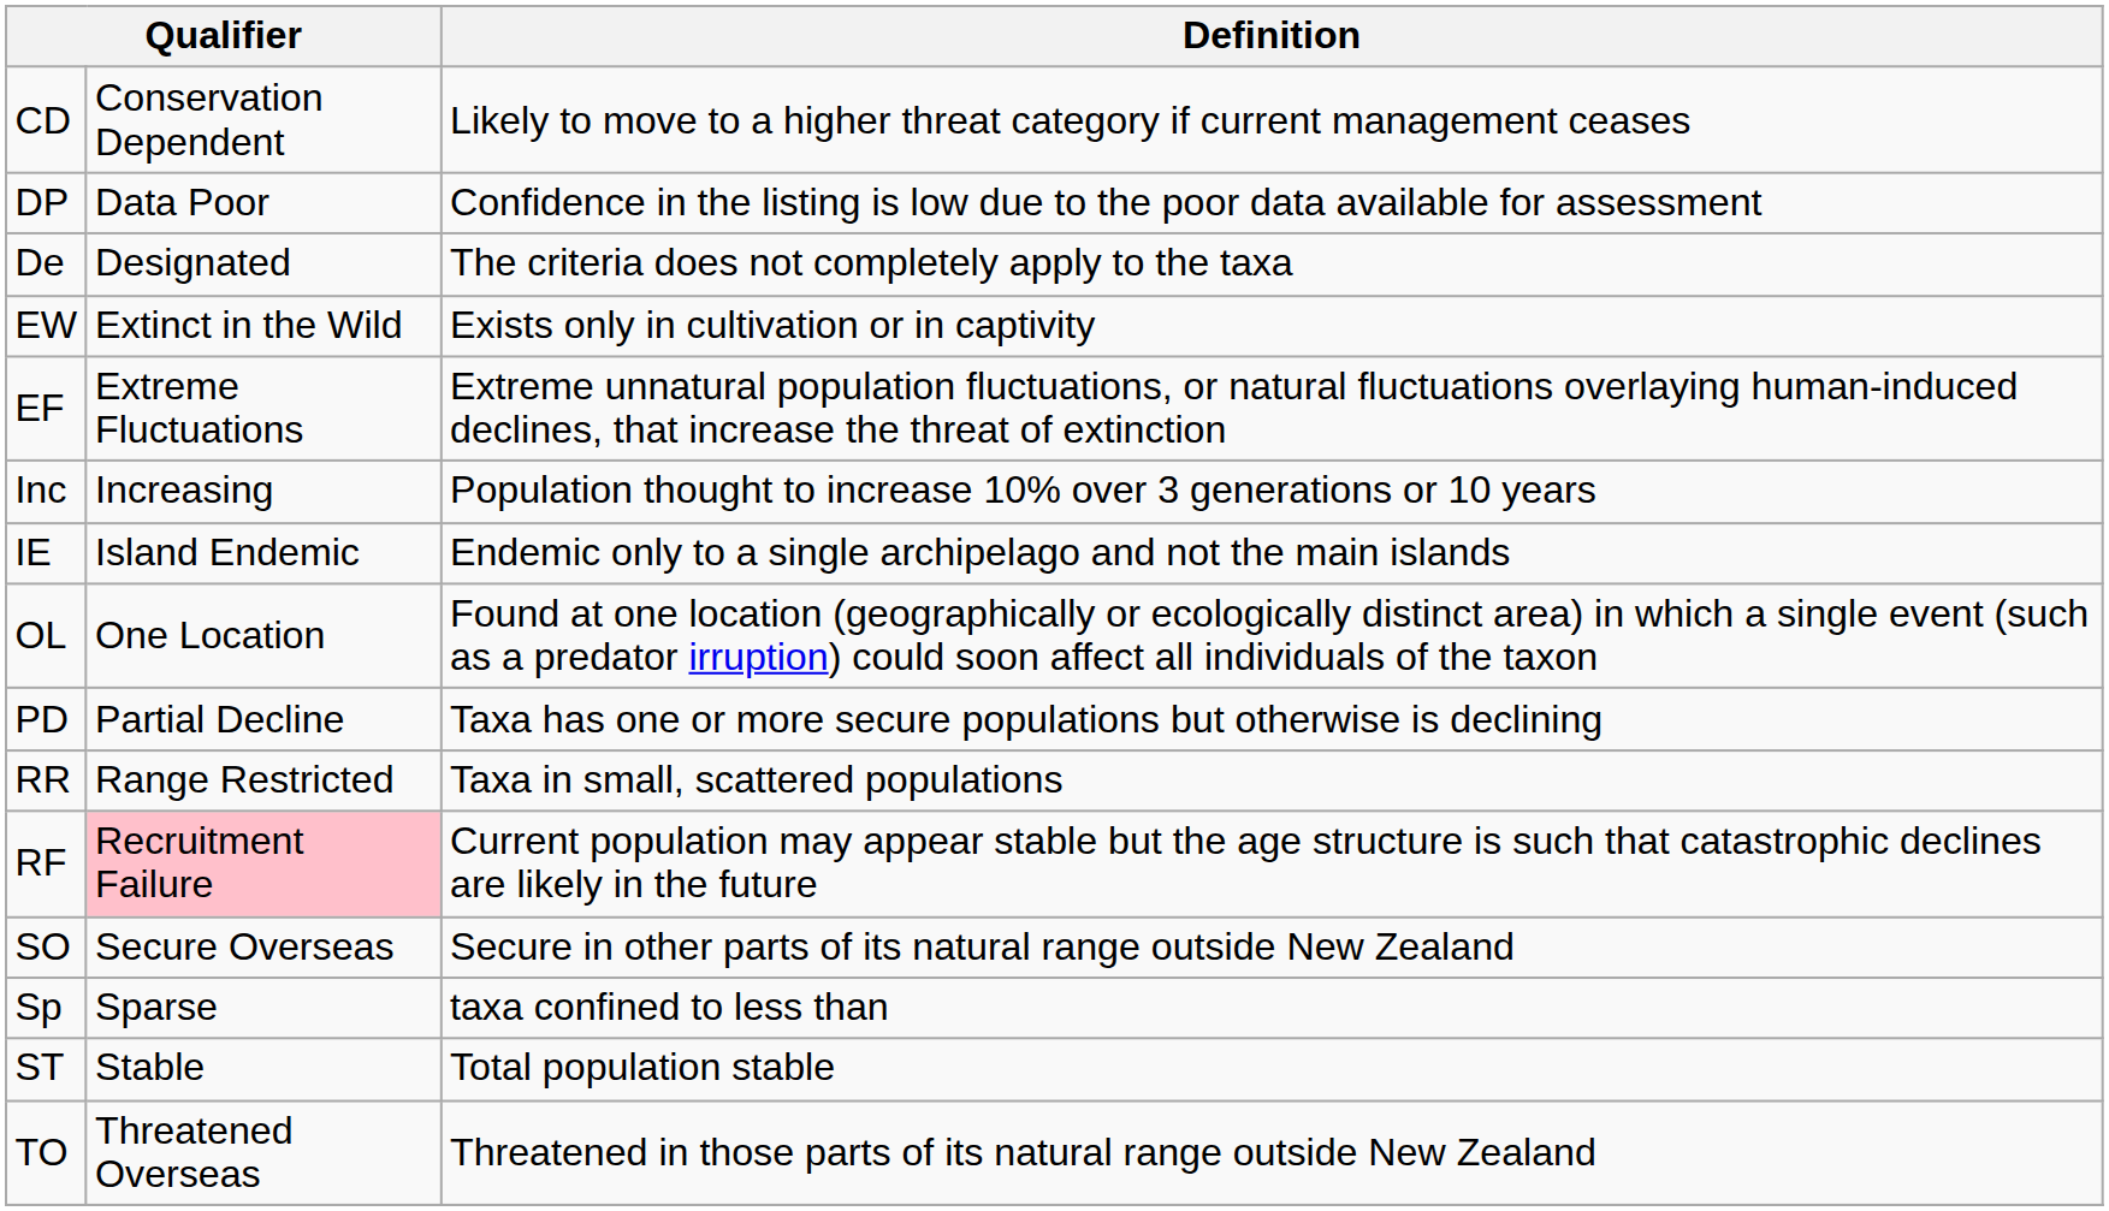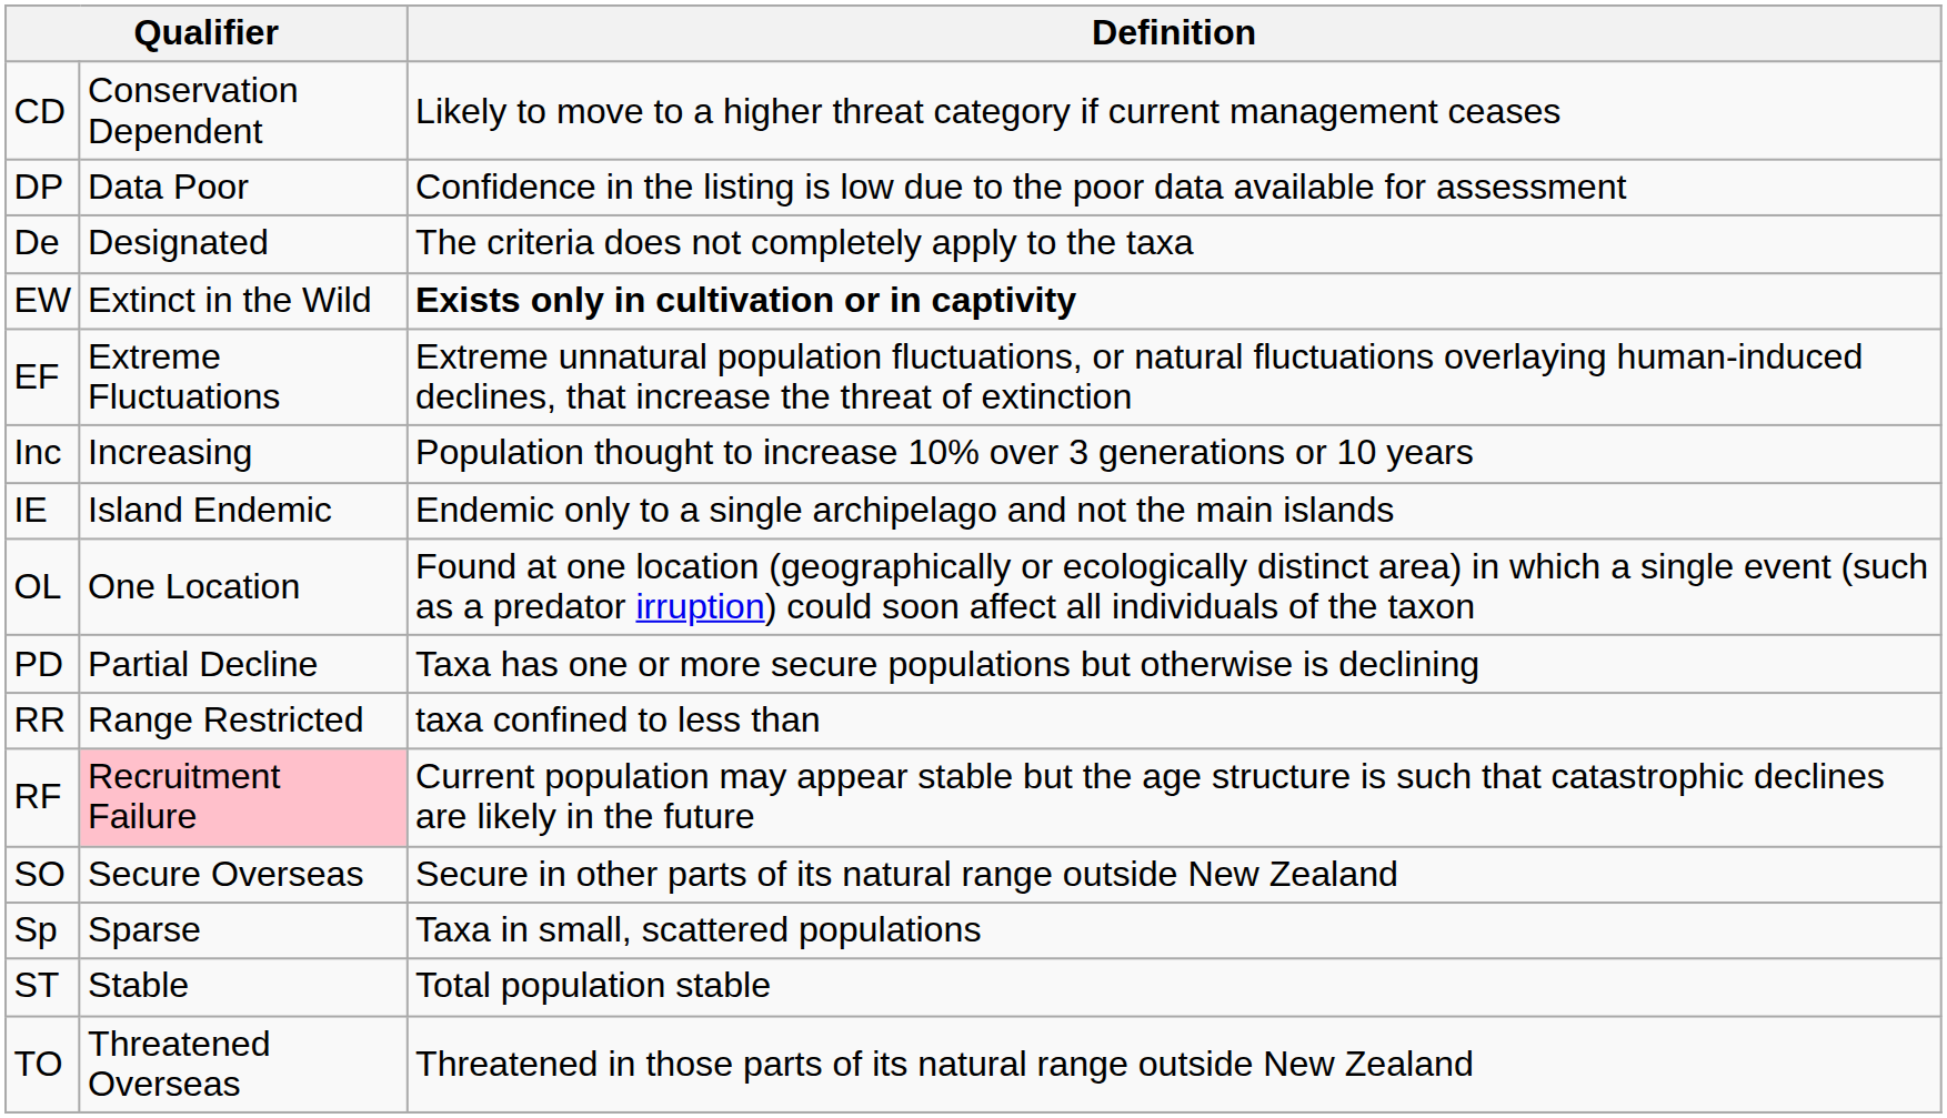EW | Definition: normal -> bold
RR | Definition: Taxa in small, scattered populations -> taxa confined to less than
Sp | Definition: taxa confined to less than -> Taxa in small, scattered populations
